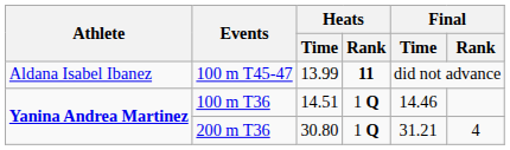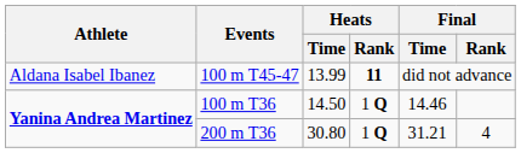100 m T36 | Heats / Time: 14.51 -> 14.50
